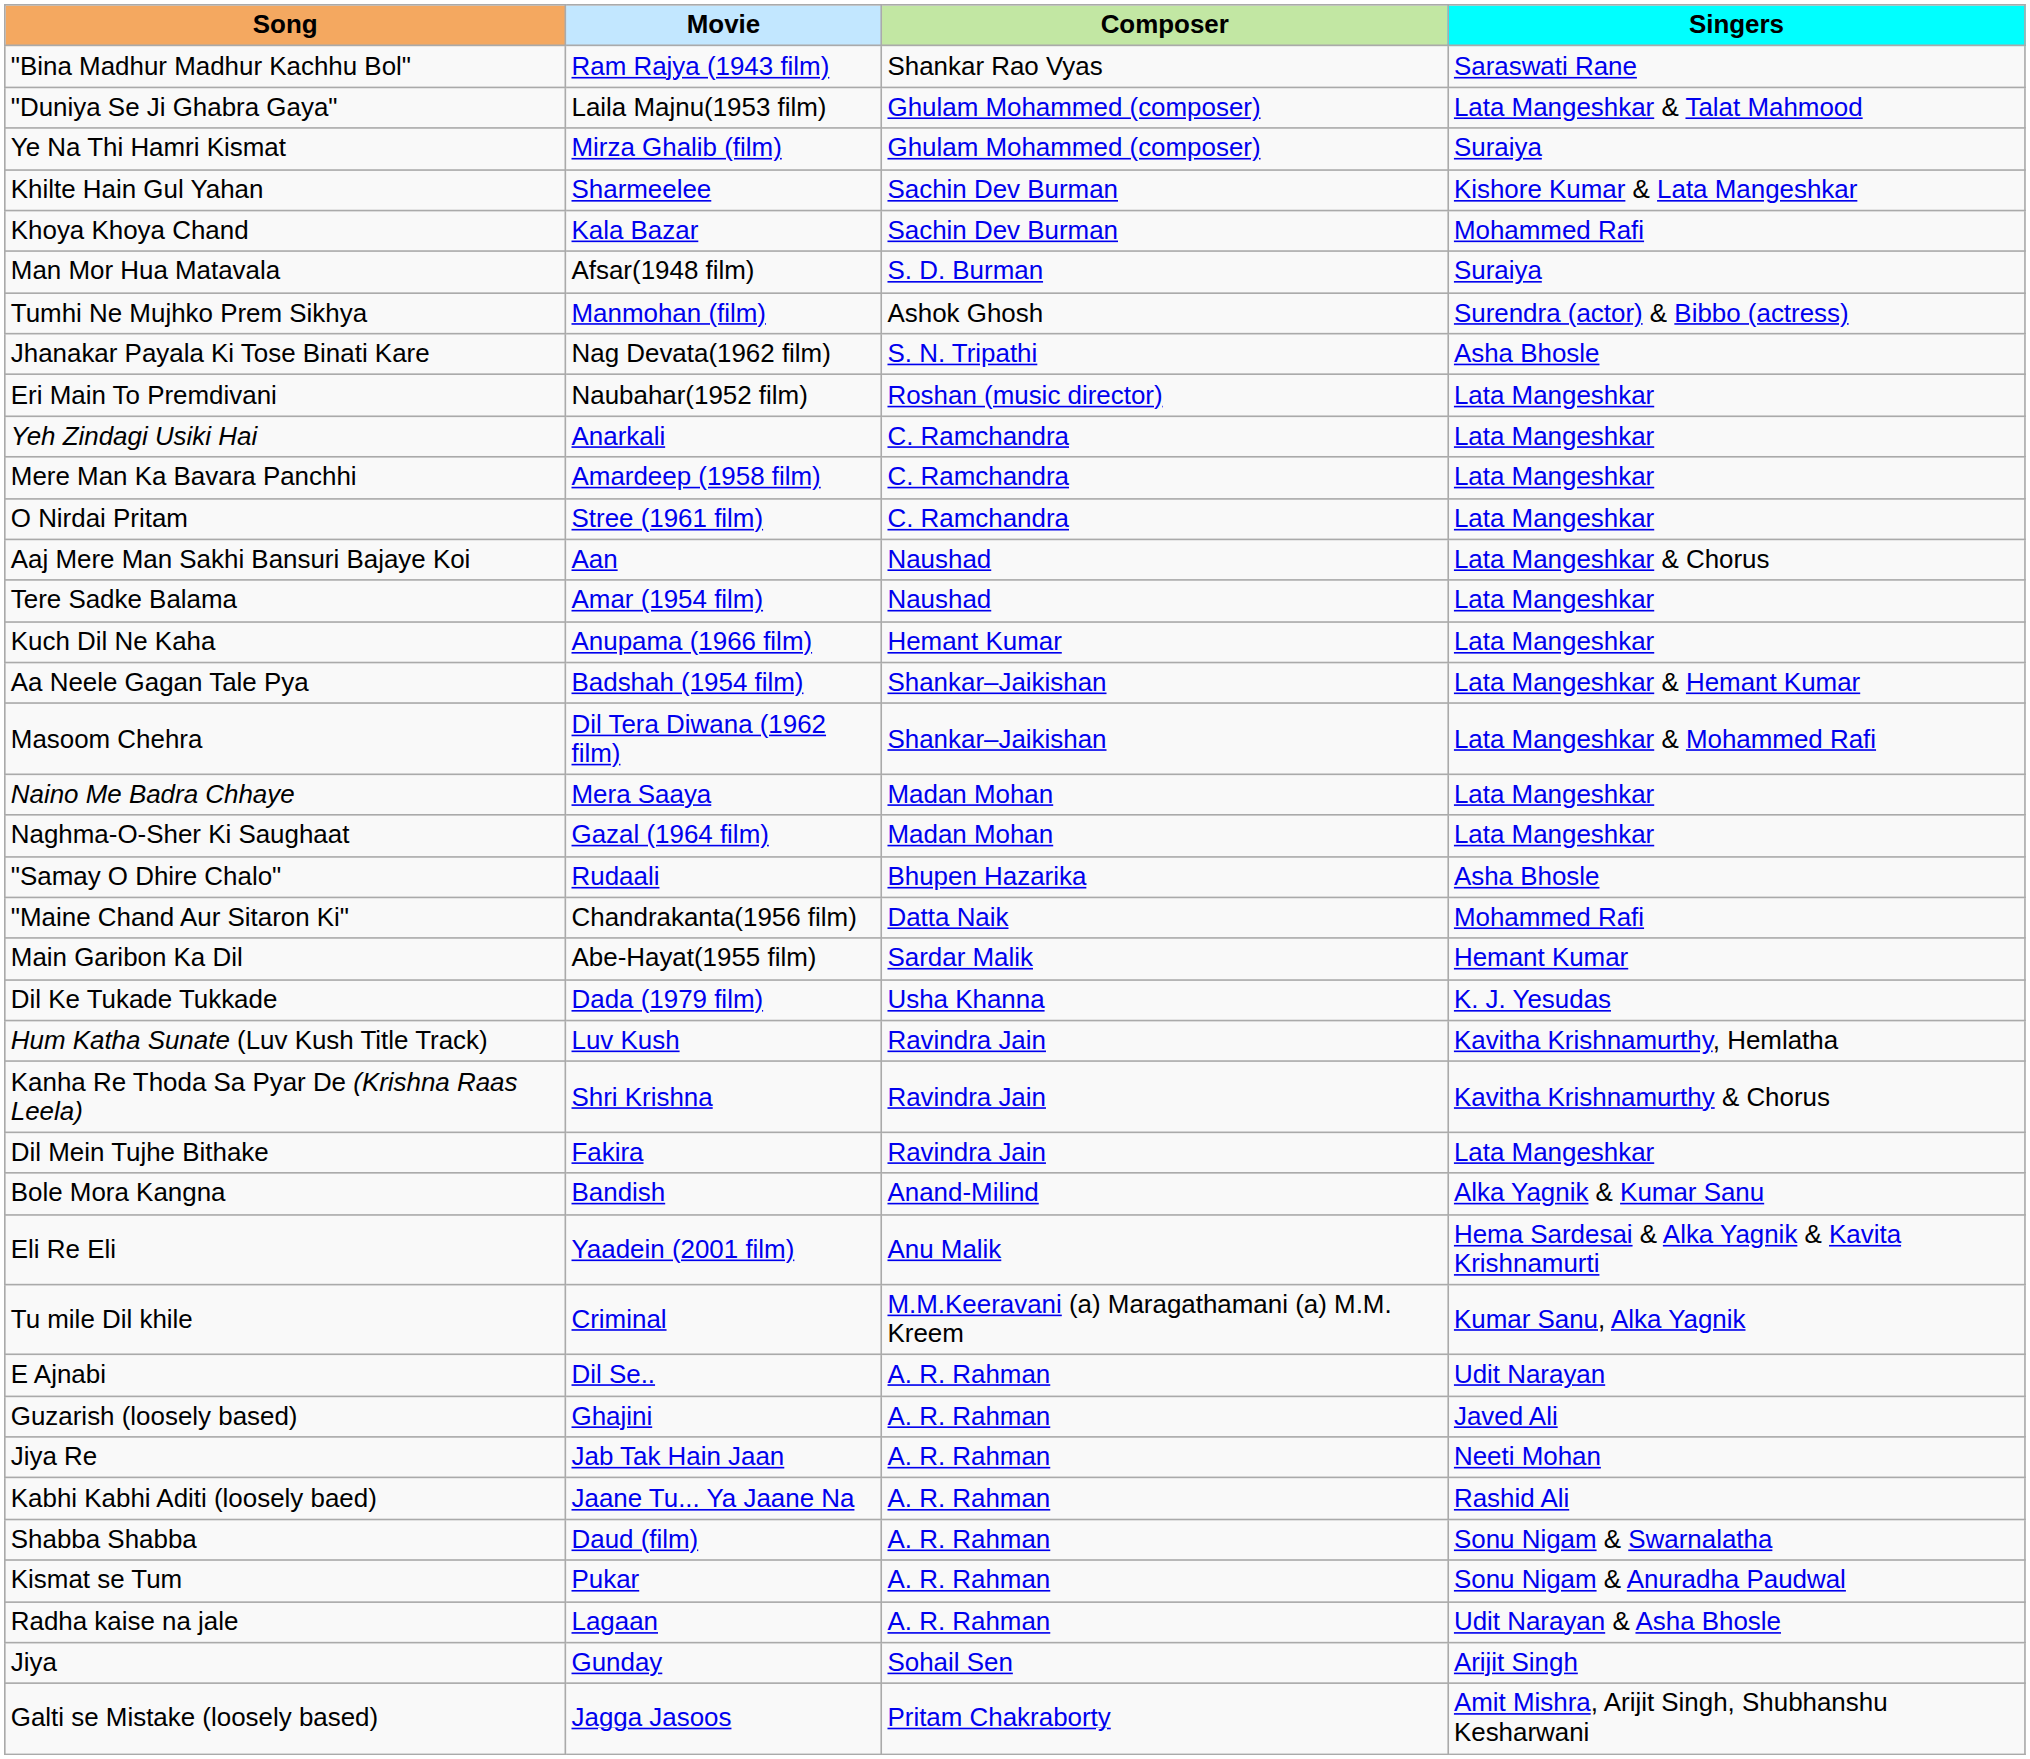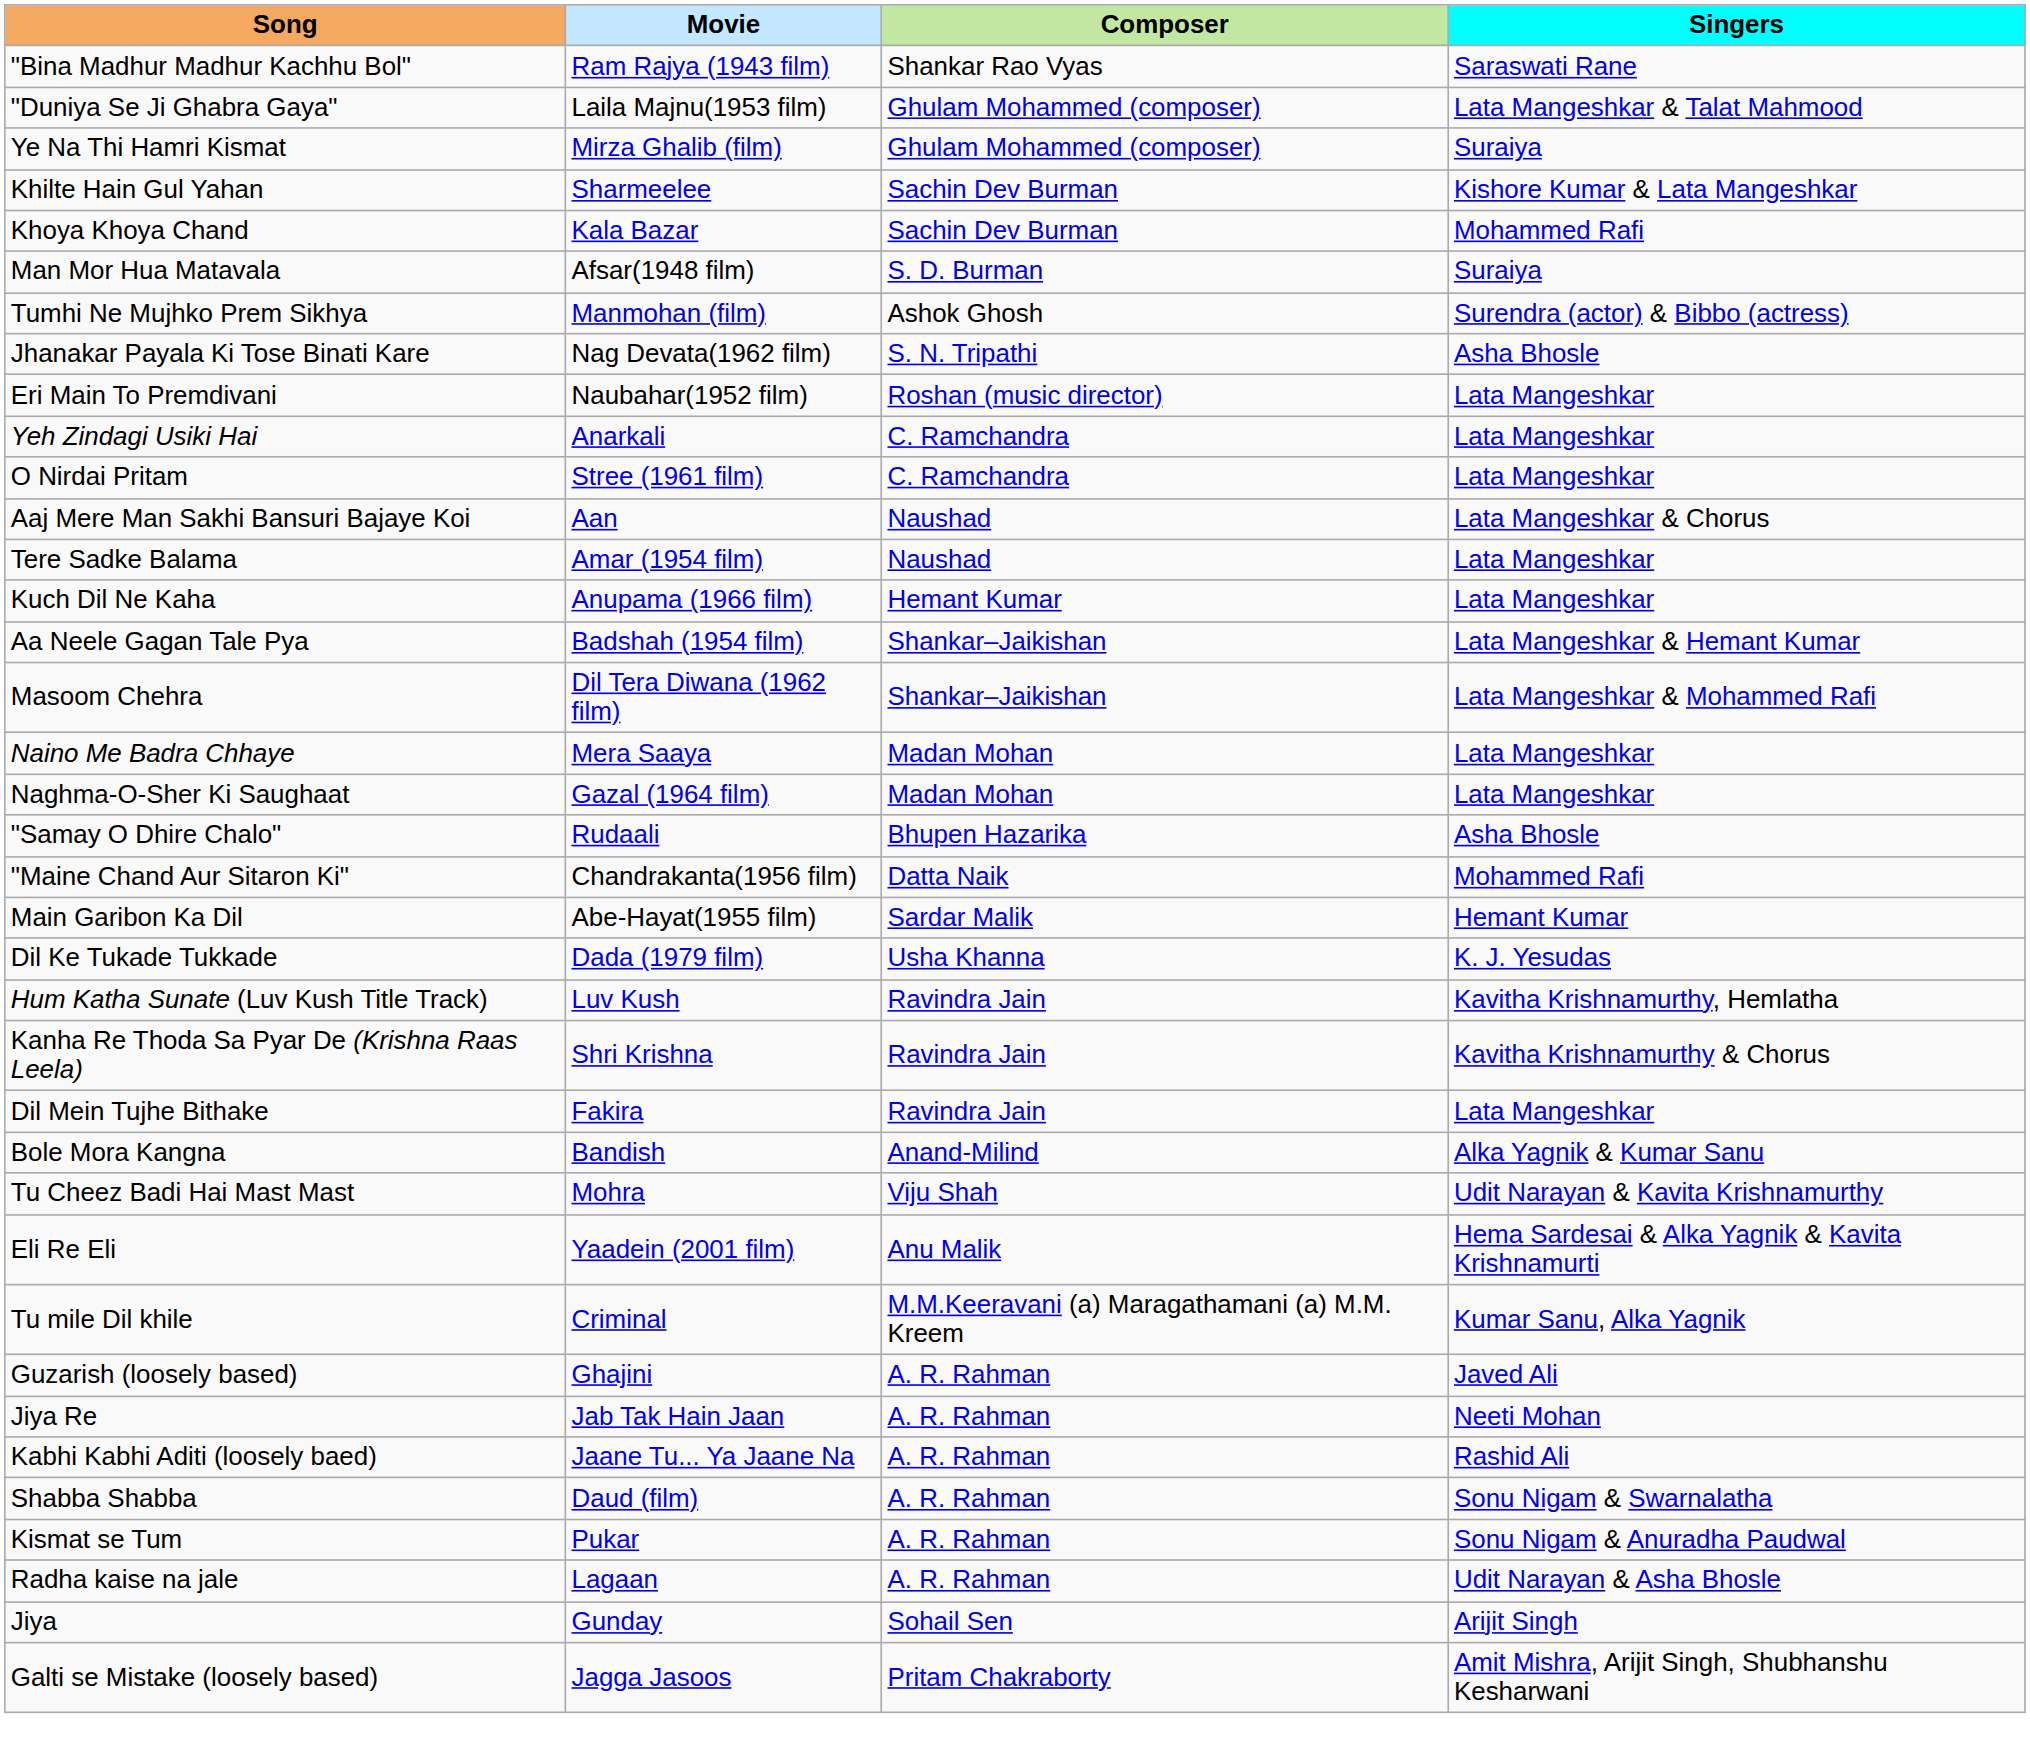- row: Mere Man Ka Bavara Panchhi | Amardeep (1958 film) | C. Ramchandra | Lata Mangeshkar
+ row: Tu Cheez Badi Hai Mast Mast | Mohra | Viju Shah | Udit Narayan & Kavita Krishnamurthy
- row: E Ajnabi | Dil Se.. | A. R. Rahman | Udit Narayan
